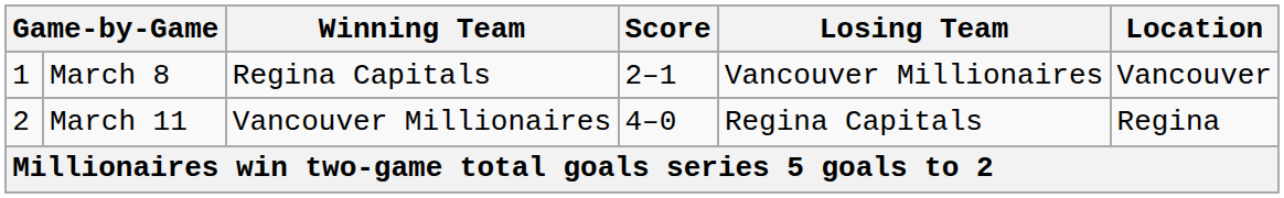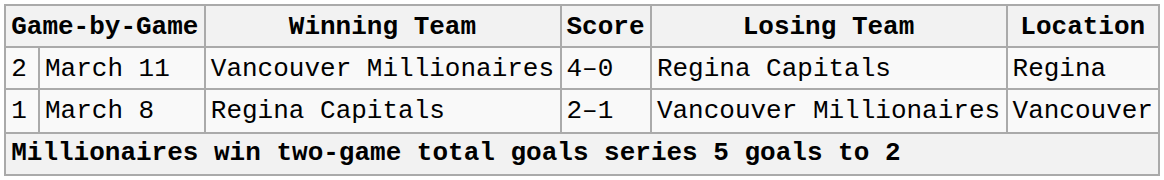rows swapped: March 8 <-> March 11
